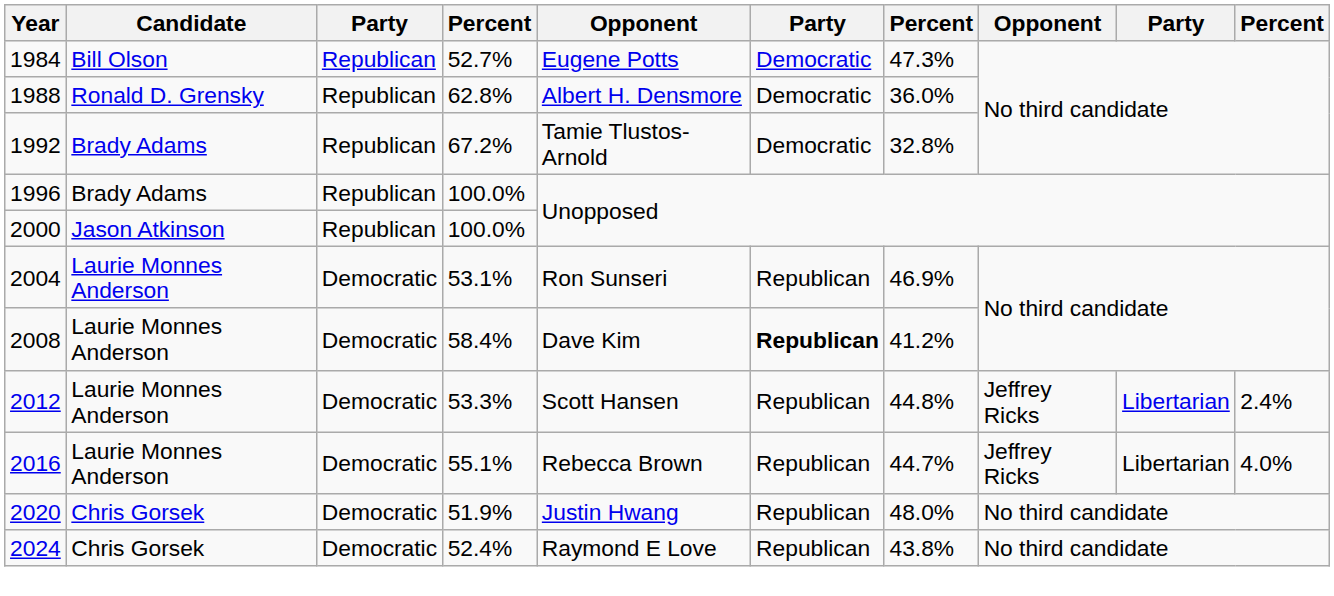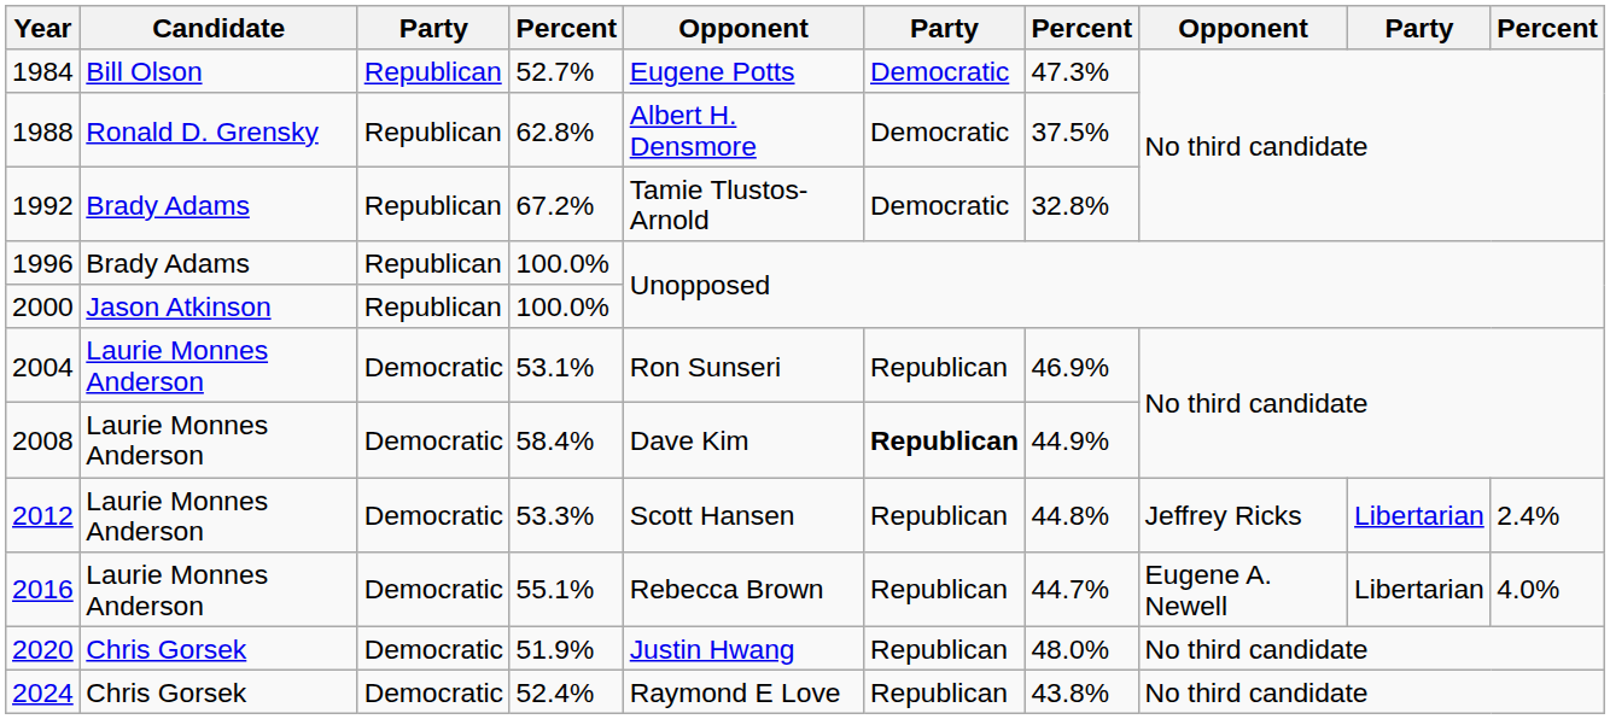1988 | column 7: 36.0% -> 37.5%
2008 | column 7: 41.2% -> 44.9%
2016 | column 8: Jeffrey Ricks -> Eugene A. Newell
